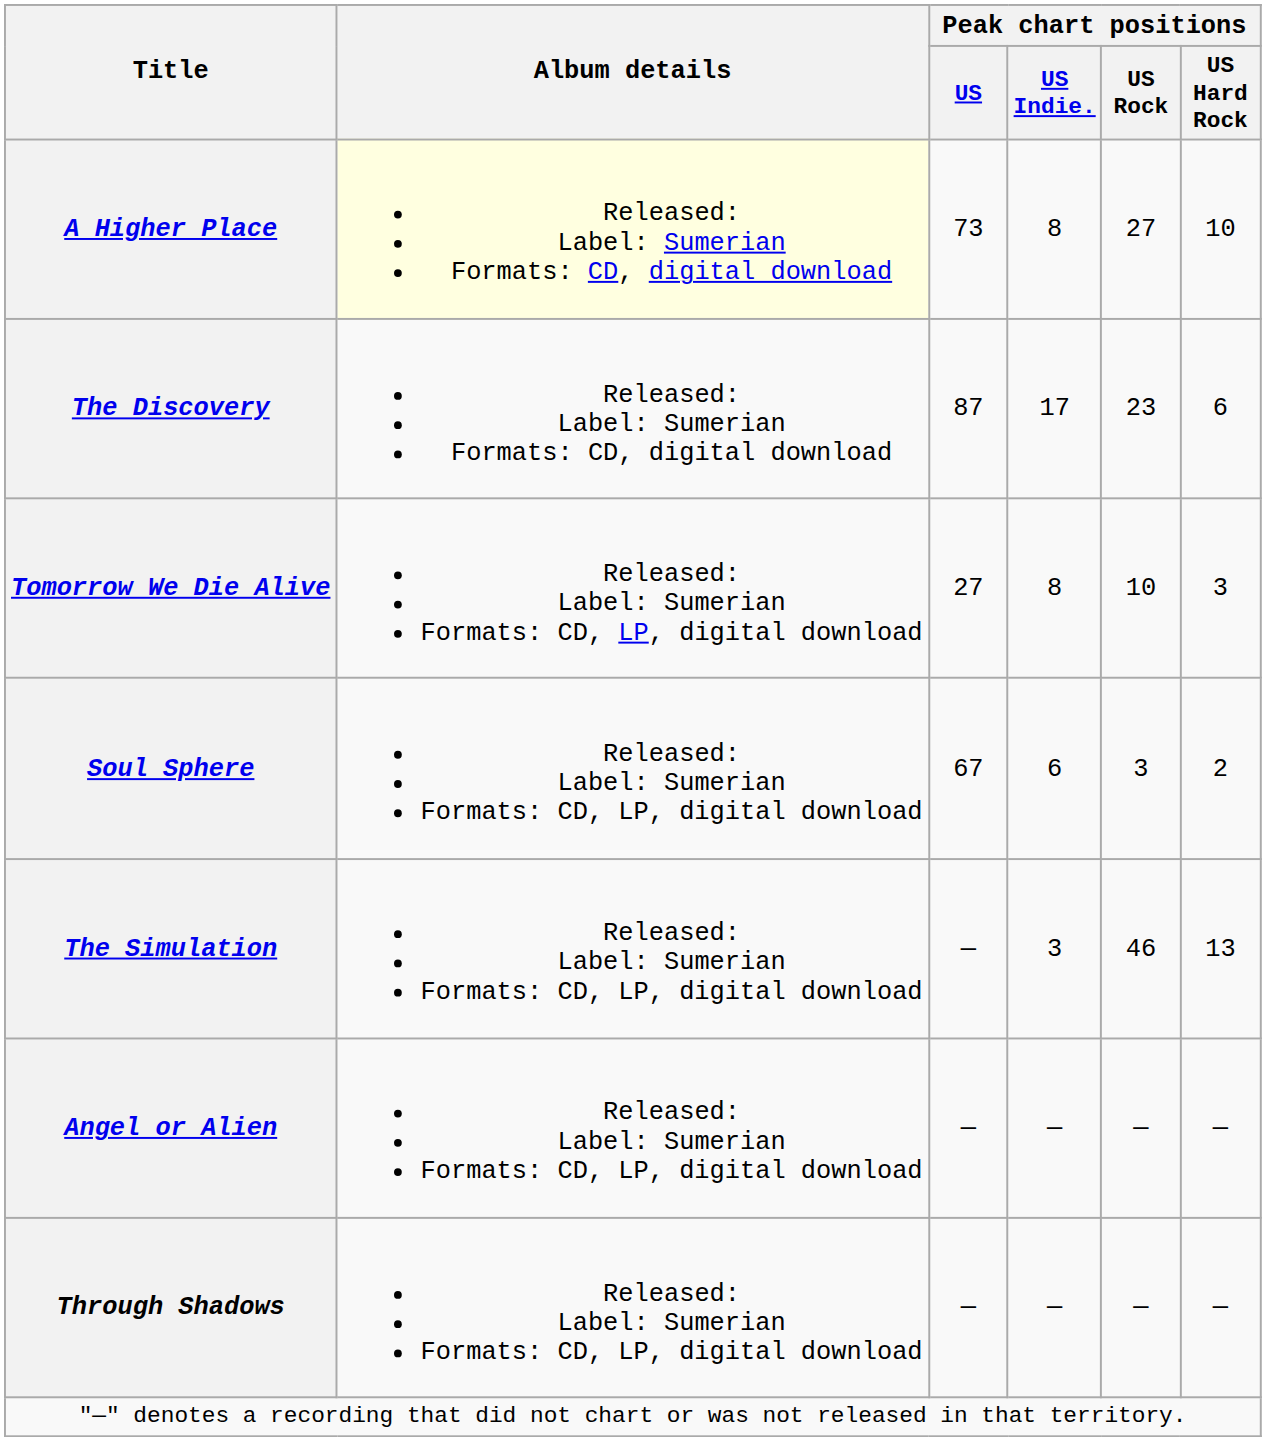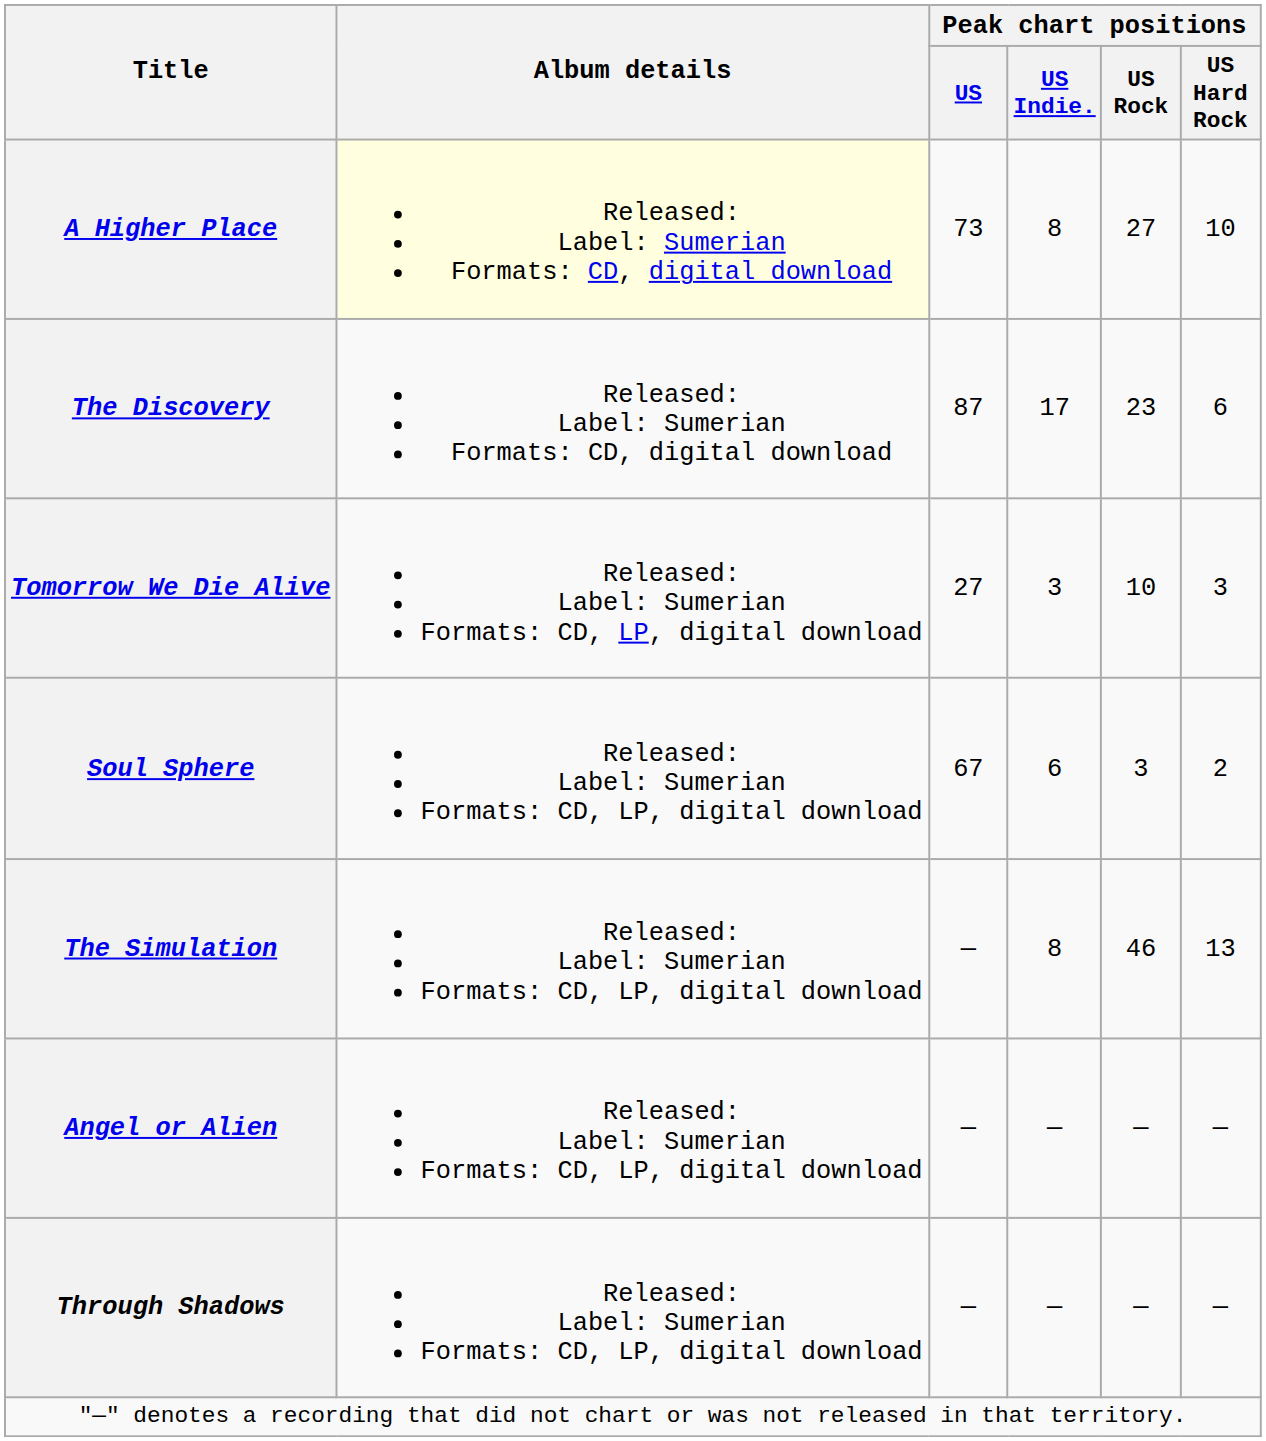Tomorrow We Die Alive | Peak chart positions / US Indie.: 8 -> 3
The Simulation | Peak chart positions / US Indie.: 3 -> 8
